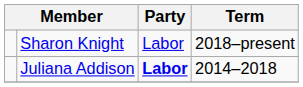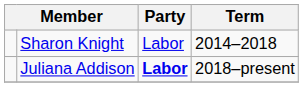Sharon Knight | Term: 2018–present -> 2014–2018
Juliana Addison | Term: 2014–2018 -> 2018–present
